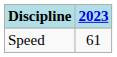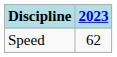Speed | 2023: 61 -> 62
